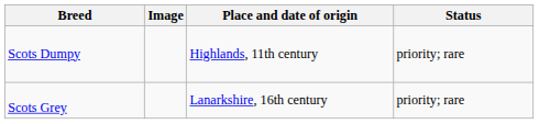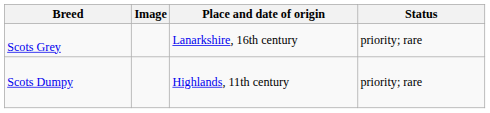rows swapped: Scots Dumpy <-> Scots Grey
